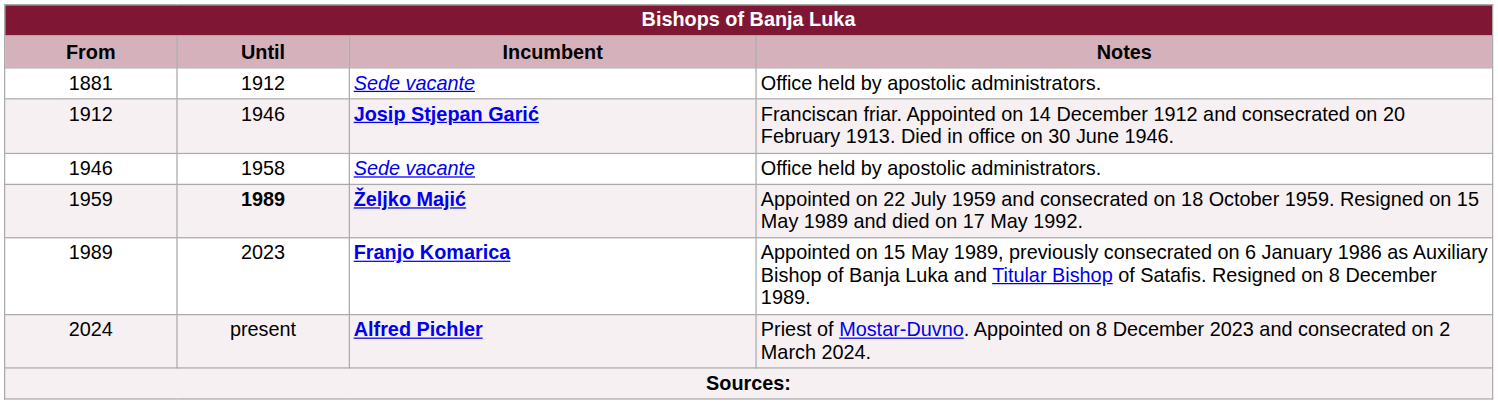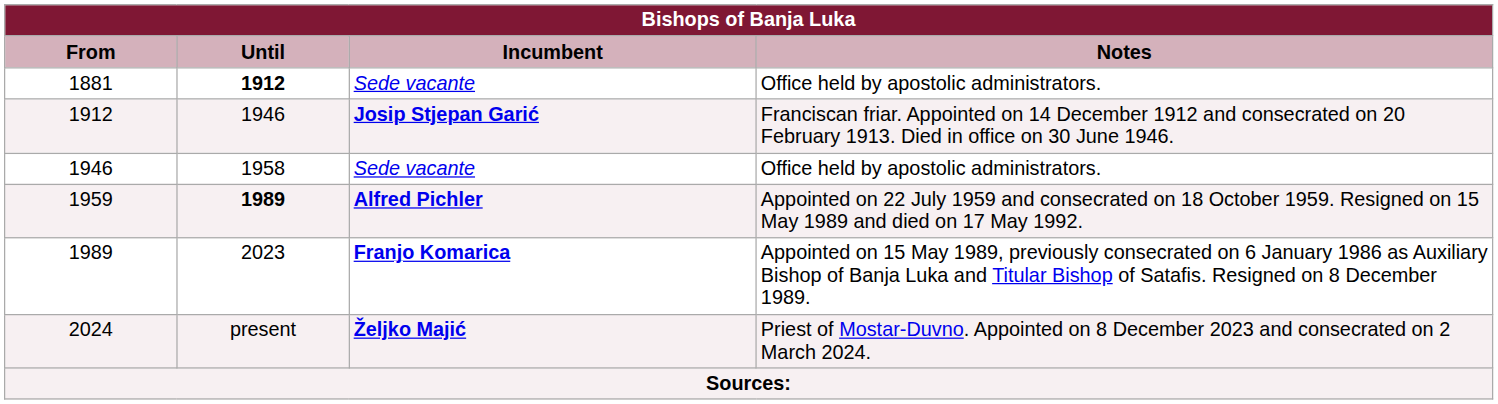1881 | Bishops of Banja Luka / Until: normal -> bold
1959 | Bishops of Banja Luka / Incumbent: Željko Majić -> Alfred Pichler
2024 | Bishops of Banja Luka / Incumbent: Alfred Pichler -> Željko Majić
